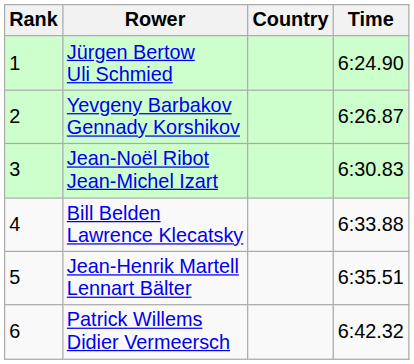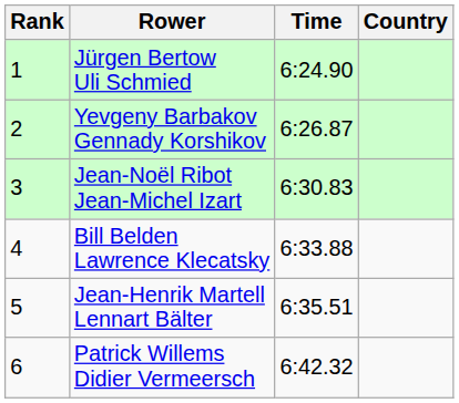columns swapped: Country <-> Time
